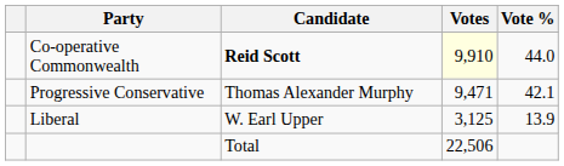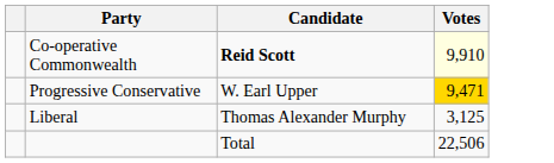- column: Vote % | 44.0 | 42.1 | 13.9
Progressive Conservative | Candidate: Thomas Alexander Murphy -> W. Earl Upper
Progressive Conservative | Votes: no background -> gold background
Liberal | Candidate: W. Earl Upper -> Thomas Alexander Murphy
